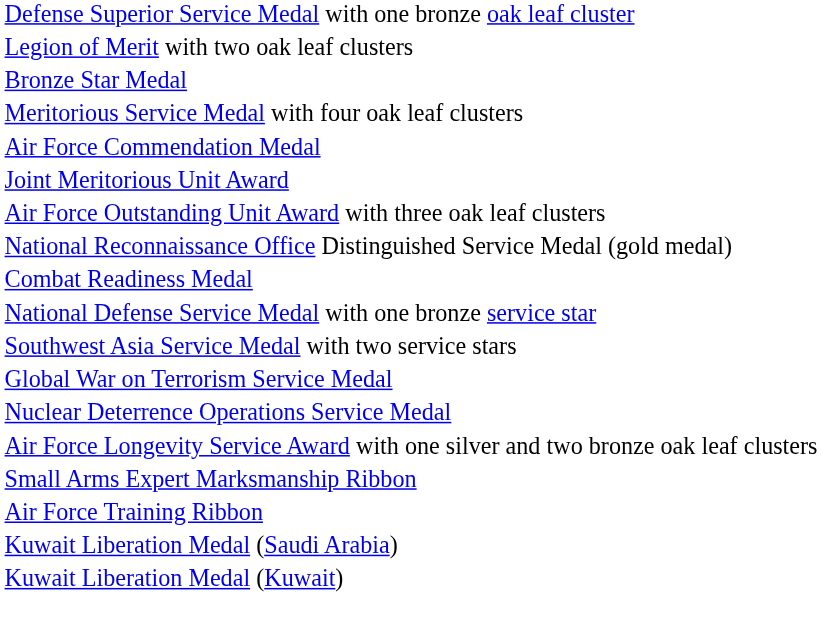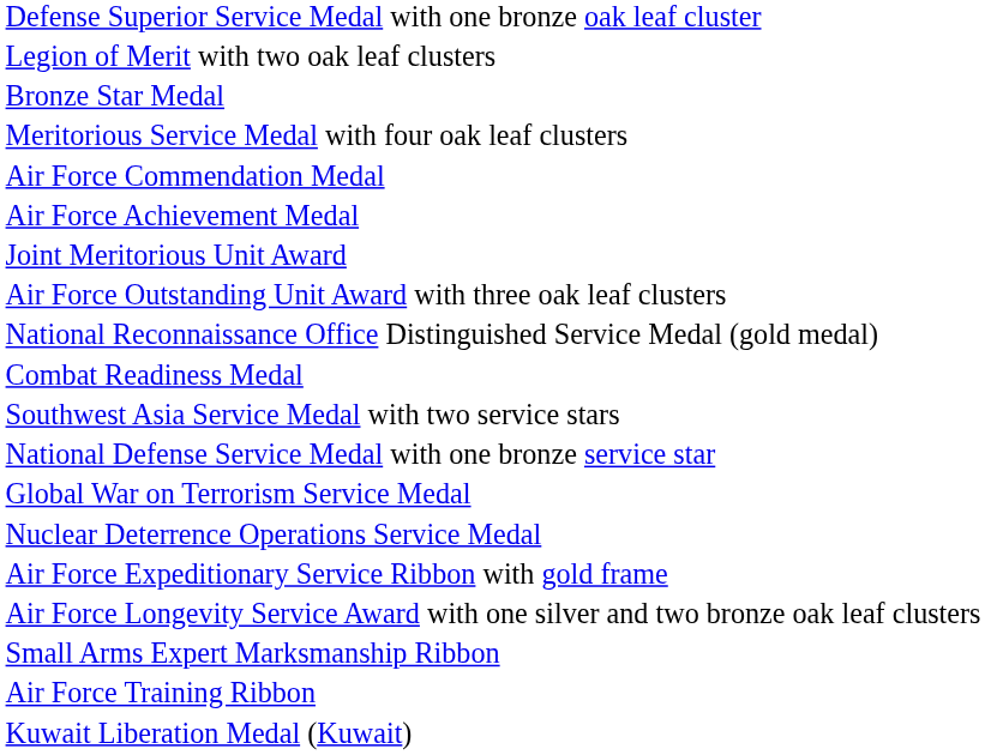+ row: Air Force Achievement Medal
rows swapped: National Defense Service Medal with one bronze service star <-> Southwest Asia Service Medal with two service stars
+ row: Air Force Expeditionary Service Ribbon with gold frame
- row: Kuwait Liberation Medal (Saudi Arabia)
